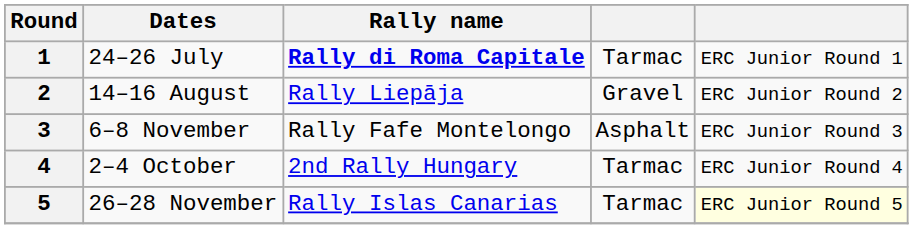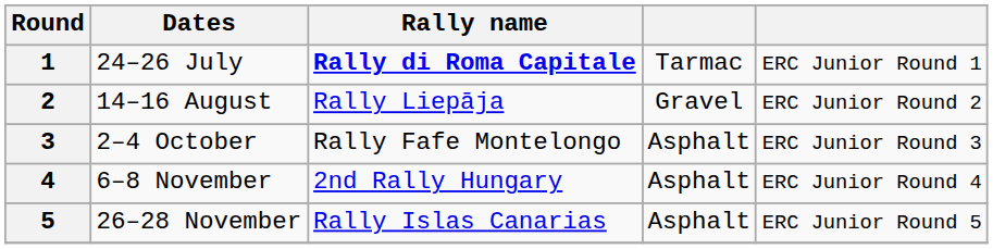3 | Dates: 6–8 November -> 2–4 October
4 | Dates: 2–4 October -> 6–8 November
4 | column 4: Tarmac -> Asphalt
5 | column 4: Tarmac -> Asphalt
5 | column 5: lightyellow background -> no background
